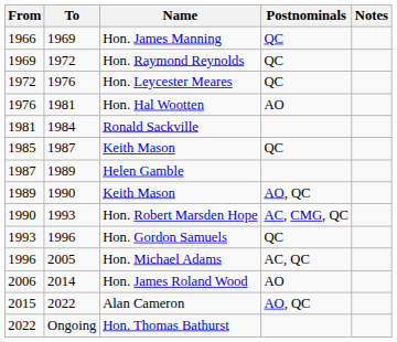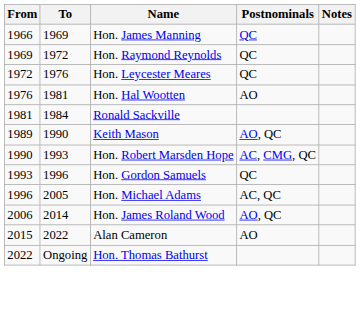- row: 1985 | 1987 | Keith Mason | QC
- row: 1987 | 1989 | Helen Gamble
Hon. James Roland Wood | Postnominals: AO -> AO, QC
Alan Cameron | Postnominals: AO, QC -> AO
